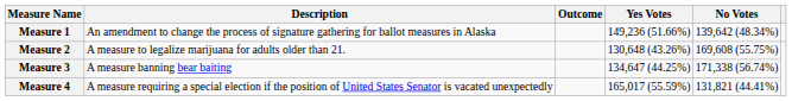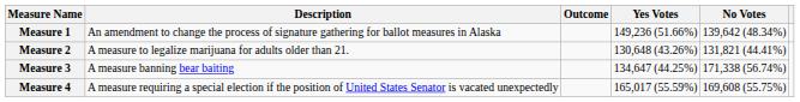Measure 2 | No Votes: 169,608 (55.75%) -> 131,821 (44.41%)
Measure 4 | No Votes: 131,821 (44.41%) -> 169,608 (55.75%)
